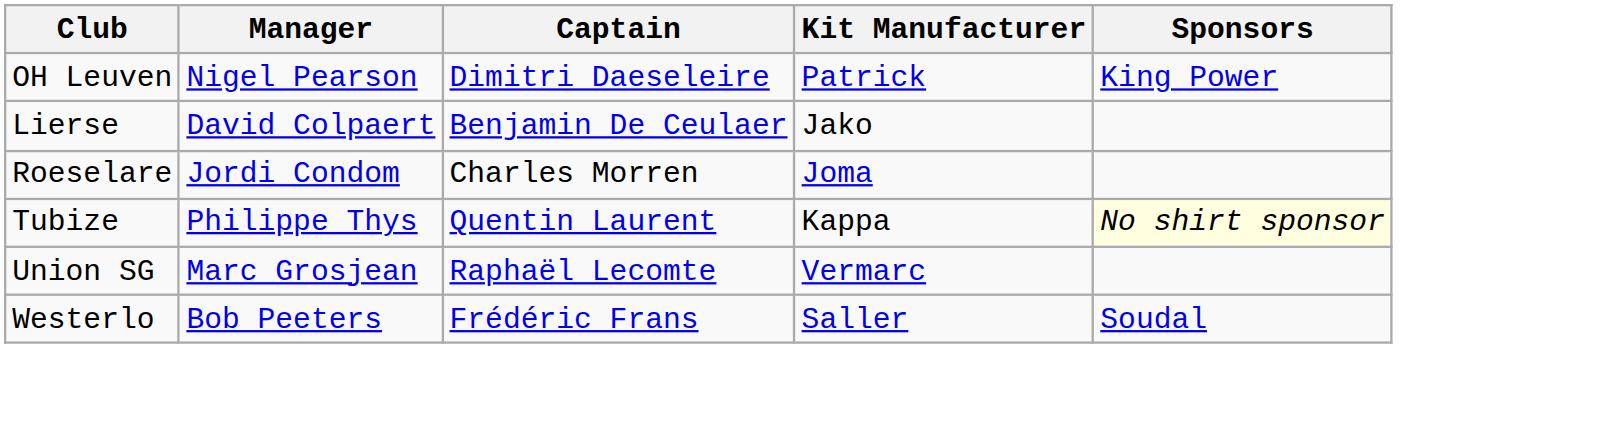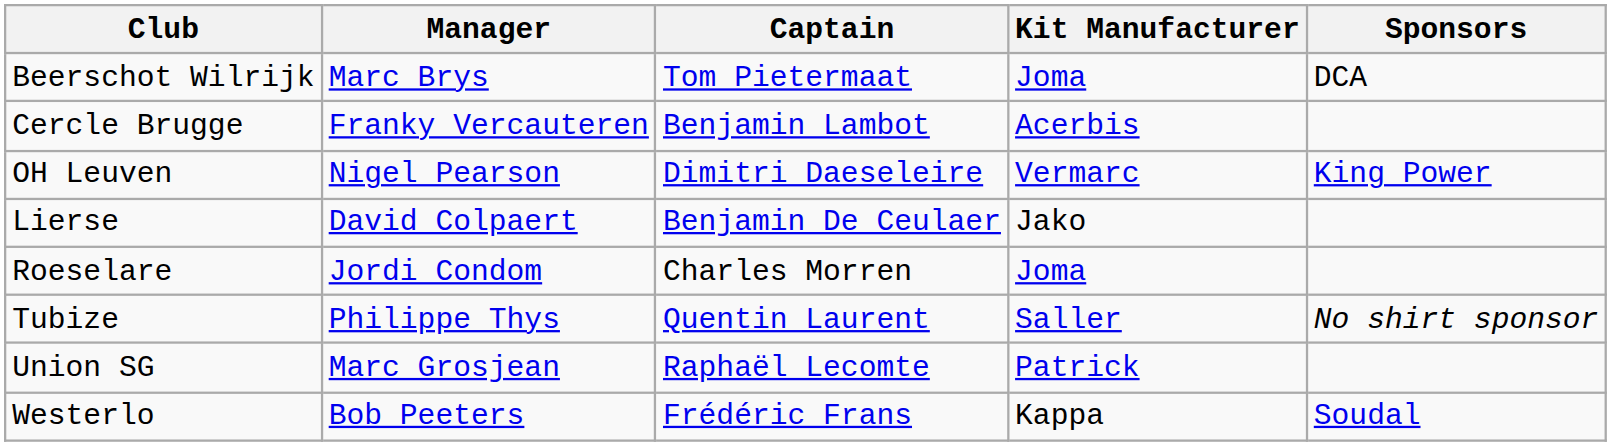+ row: Beerschot Wilrijk | Marc Brys | Tom Pietermaat | Joma | DCA
+ row: Cercle Brugge | Franky Vercauteren | Benjamin Lambot | Acerbis
OH Leuven | Kit Manufacturer: Patrick -> Vermarc
Tubize | Kit Manufacturer: Kappa -> Saller
Tubize | Sponsors: lightyellow background -> no background
Union SG | Kit Manufacturer: Vermarc -> Patrick
Westerlo | Kit Manufacturer: Saller -> Kappa
